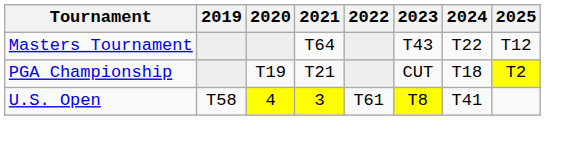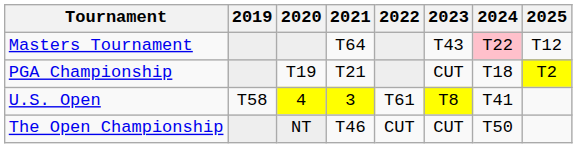Masters Tournament | 2024: no background -> pink background
+ row: The Open Championship | NT | T46 | CUT | CUT | T50
